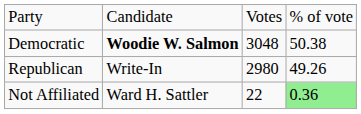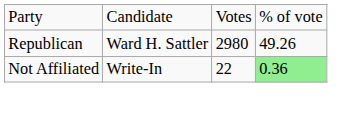- row: Democratic | Woodie W. Salmon | 3048 | 50.38
Republican | column 2: Write-In -> Ward H. Sattler
Not Affiliated | column 2: Ward H. Sattler -> Write-In
